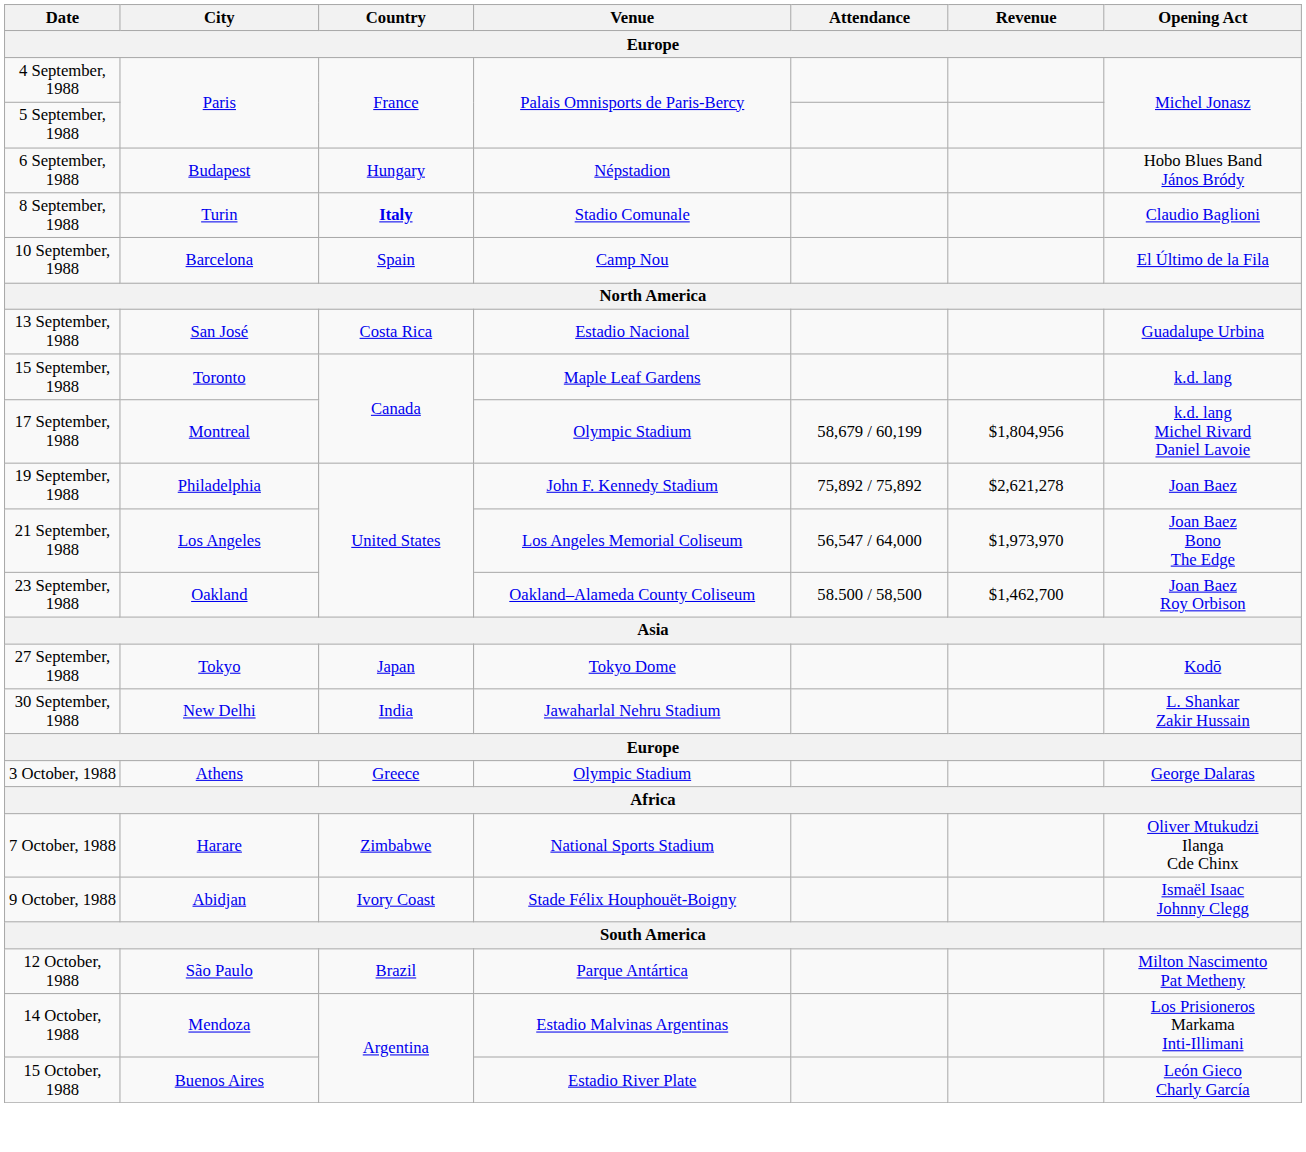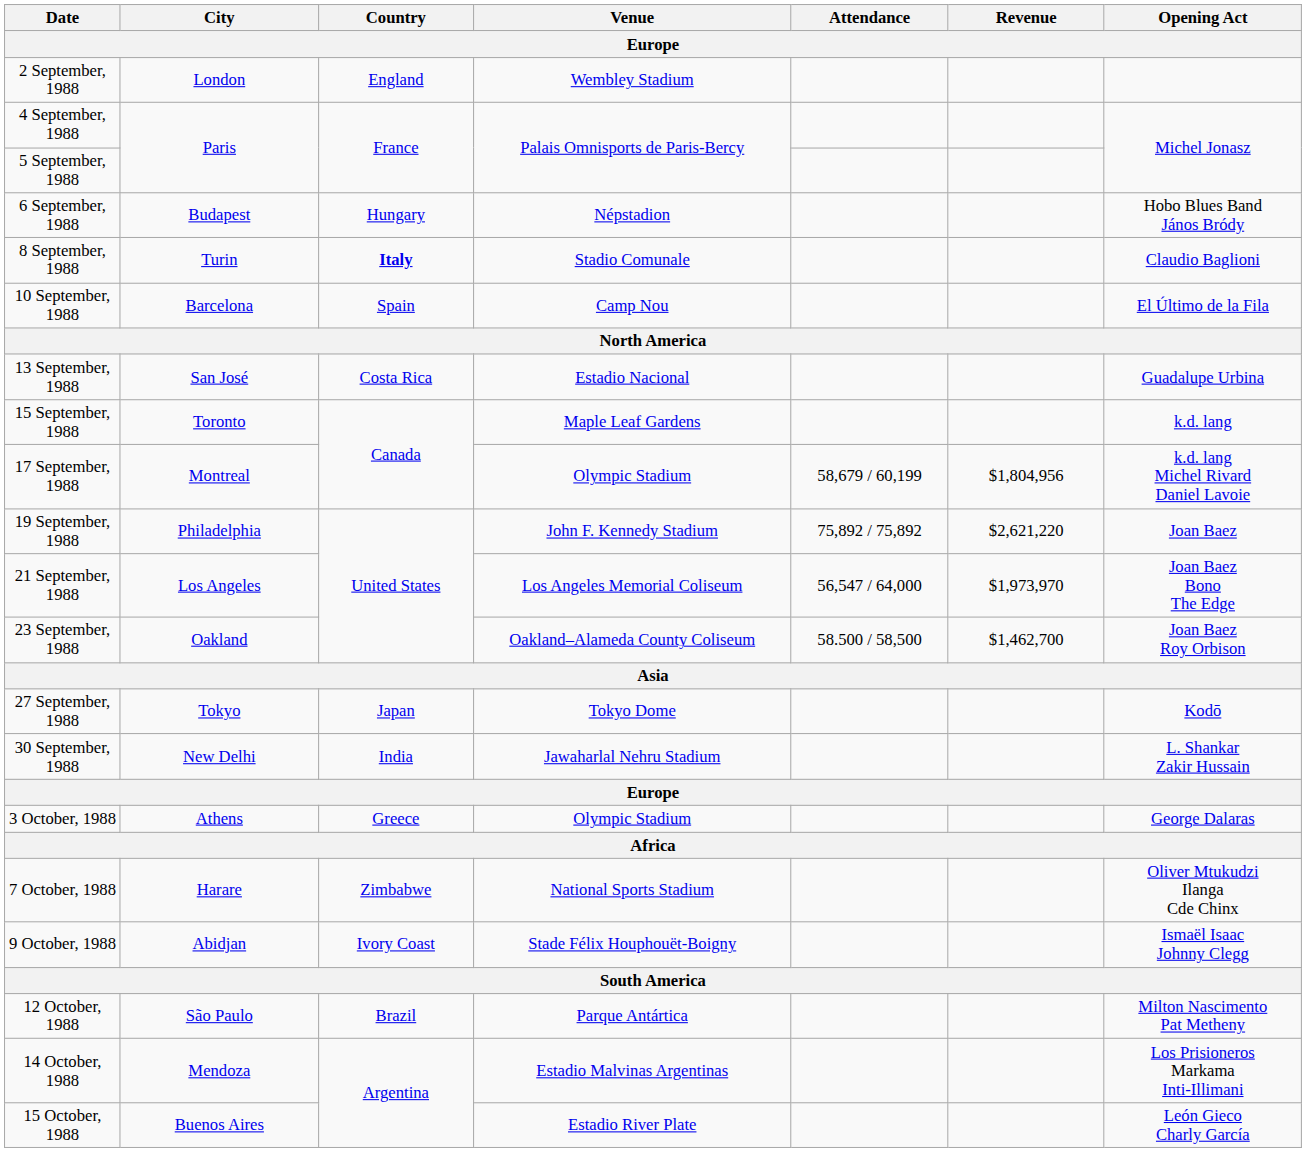+ row: 2 September, 1988 | London | England | Wembley Stadium
19 September, 1988 | Revenue: $2,621,278 -> $2,621,220
